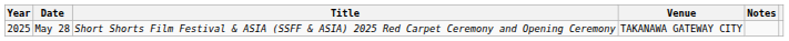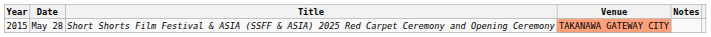May 28 | Year: 2025 -> 2015
May 28 | Venue: no background -> lightsalmon background
